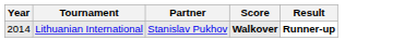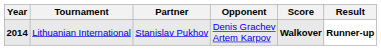+ column: Opponent | Denis Grachev Artem Karpov
Lithuanian International | Year: normal -> bold
